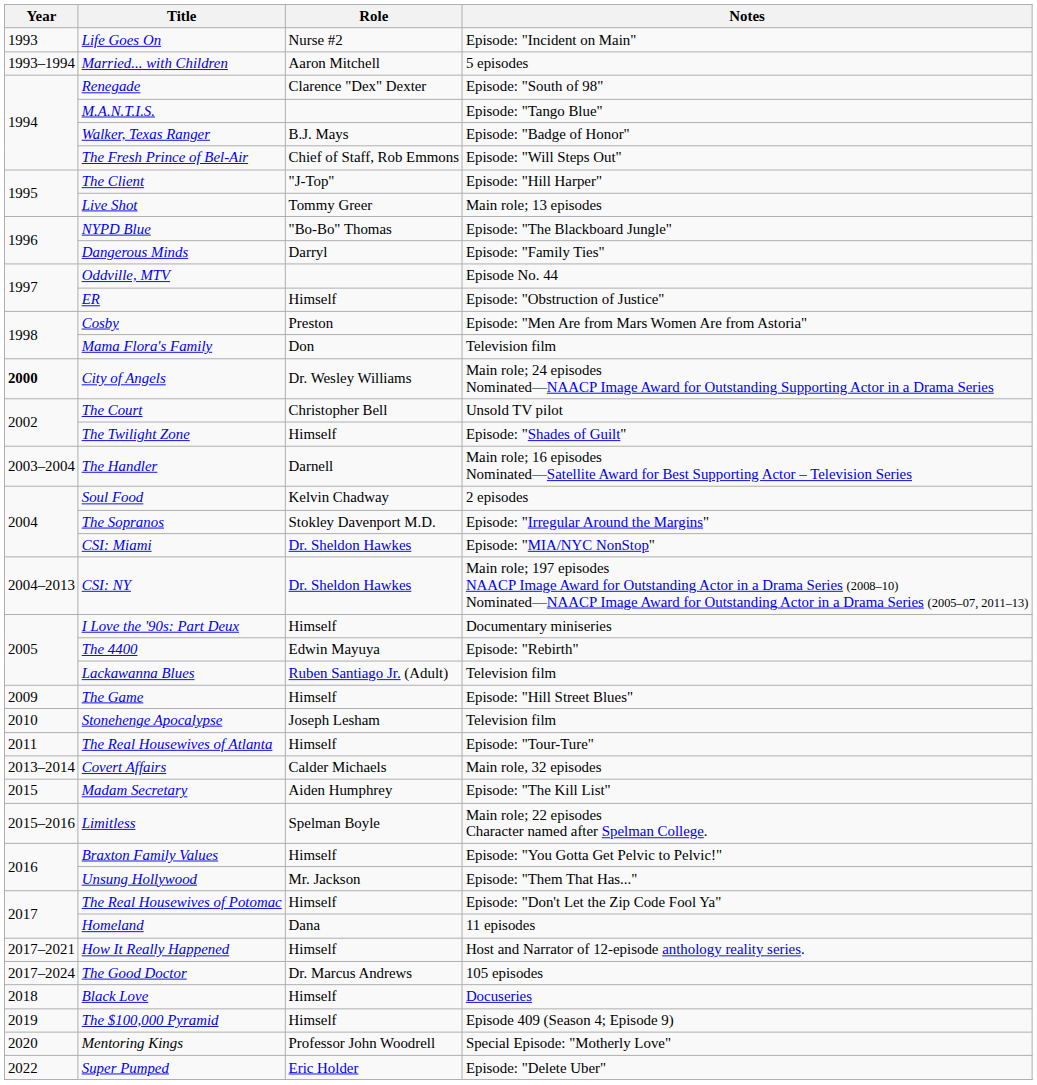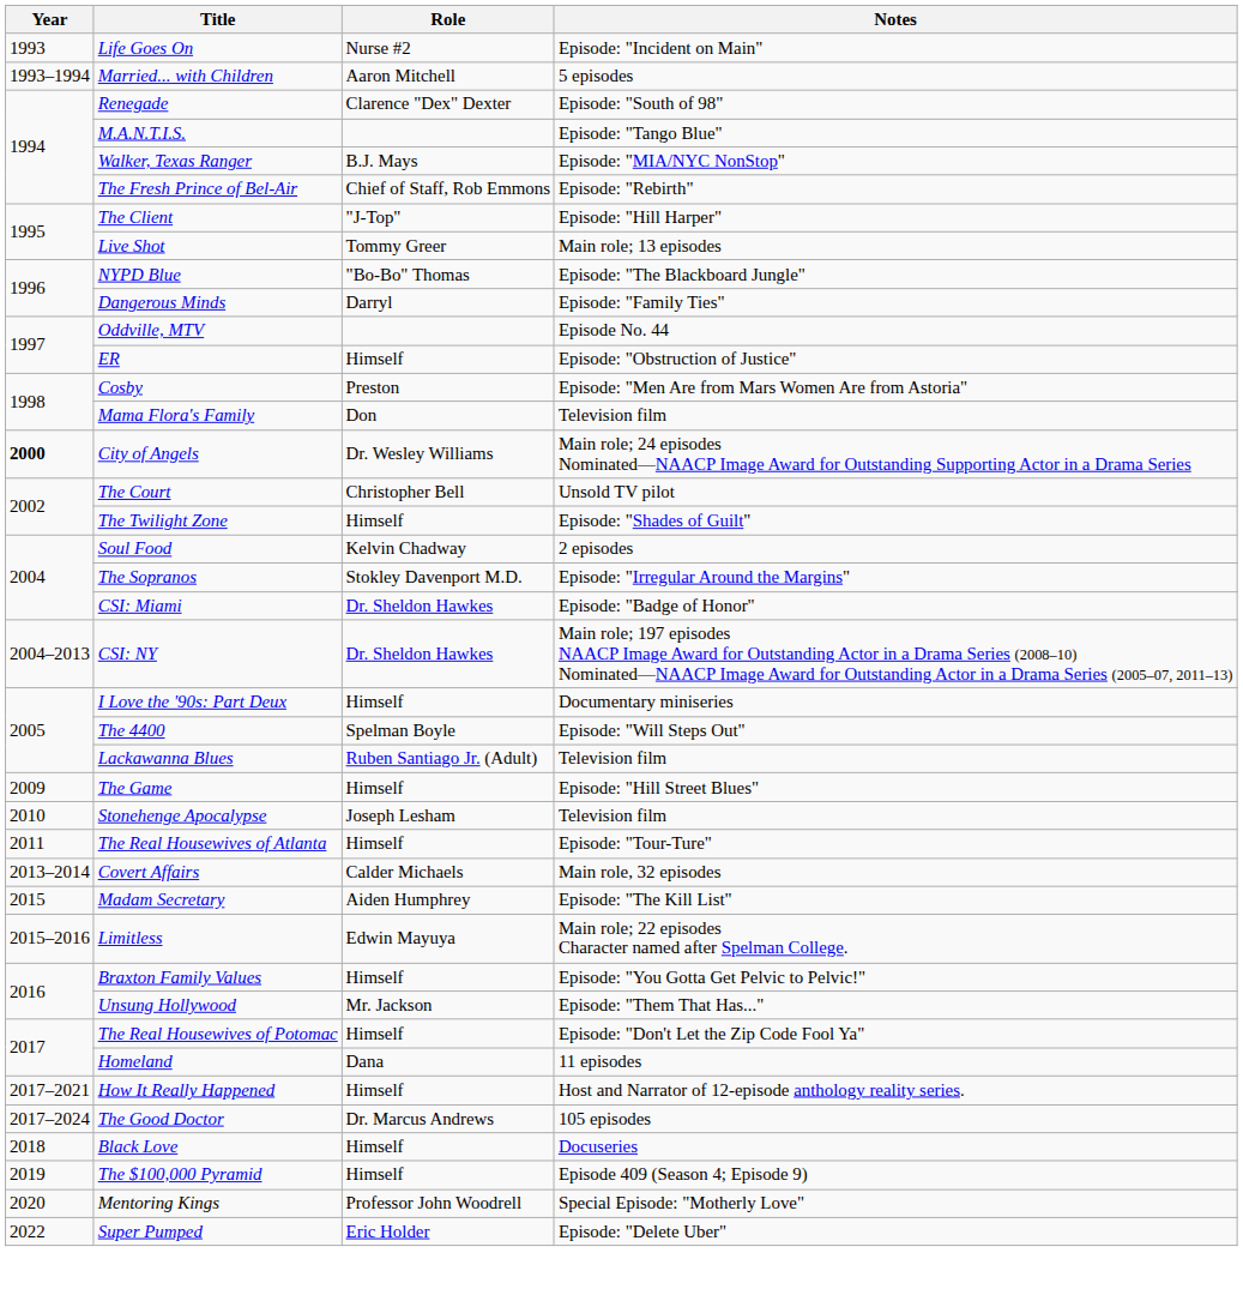Walker, Texas Ranger | Notes: Episode: "Badge of Honor" -> Episode: "MIA/NYC NonStop"
The Fresh Prince of Bel-Air | Notes: Episode: "Will Steps Out" -> Episode: "Rebirth"
- row: 2003–2004 | The Handler | Darnell | Main role; 16 episodes Nominated—Satellite Award for Best Supporting Actor – Television Series
CSI: Miami | Notes: Episode: "MIA/NYC NonStop" -> Episode: "Badge of Honor"
The 4400 | Role: Edwin Mayuya -> Spelman Boyle
The 4400 | Notes: Episode: "Rebirth" -> Episode: "Will Steps Out"
Limitless | Role: Spelman Boyle -> Edwin Mayuya
